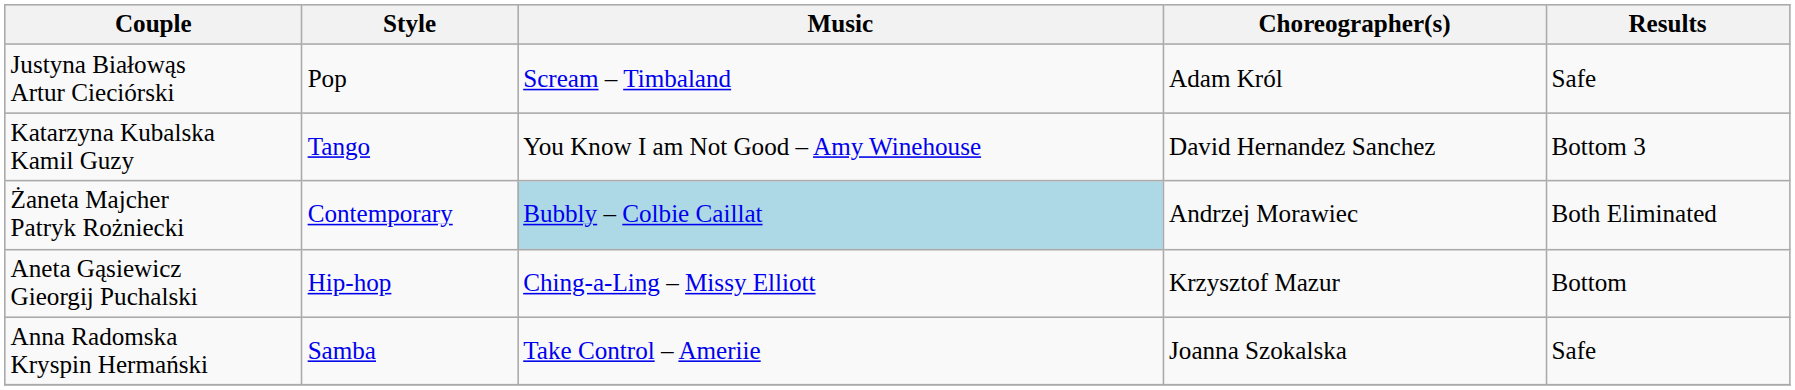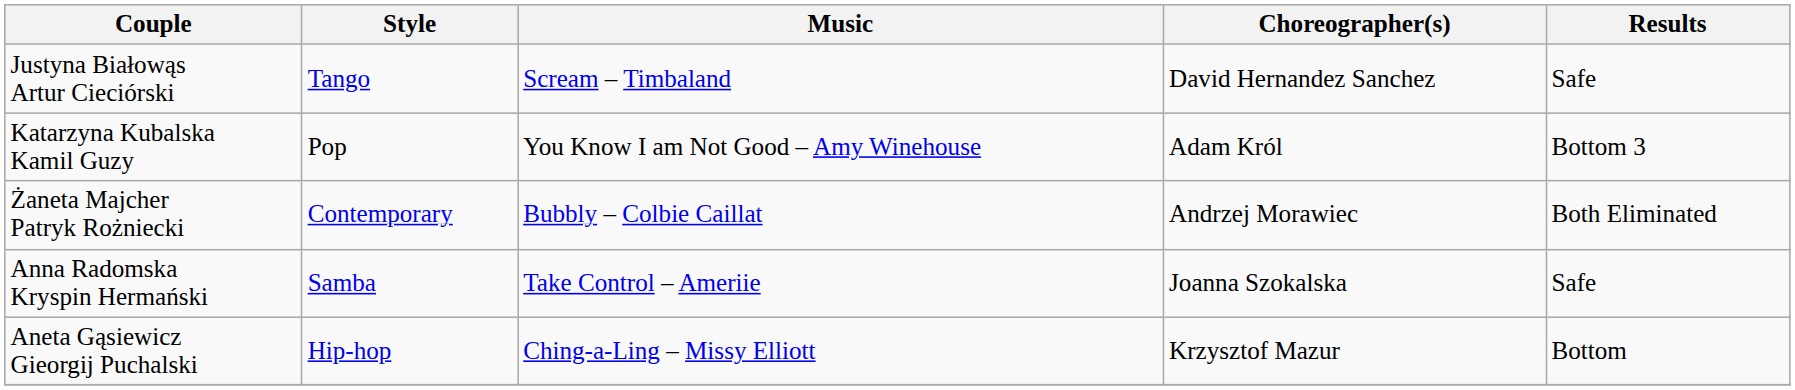Justyna Białowąs Artur Cieciórski | Style: Pop -> Tango
Justyna Białowąs Artur Cieciórski | Choreographer(s): Adam Król -> David Hernandez Sanchez
Katarzyna Kubalska Kamil Guzy | Style: Tango -> Pop
Katarzyna Kubalska Kamil Guzy | Choreographer(s): David Hernandez Sanchez -> Adam Król
Żaneta Majcher Patryk Rożniecki | Music: lightblue background -> no background
rows swapped: Aneta Gąsiewicz Gieorgij Puchalski <-> Anna Radomska Kryspin Hermański
